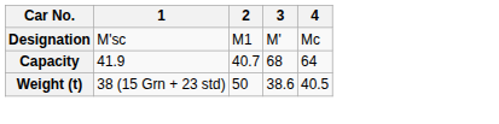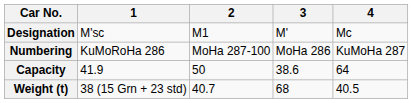+ row: Numbering | KuMoRoHa 286 | MoHa 287-100 | MoHa 286 | KuMoHa 287
Capacity | 2: 40.7 -> 50
Capacity | 3: 68 -> 38.6
Weight (t) | 2: 50 -> 40.7
Weight (t) | 3: 38.6 -> 68
